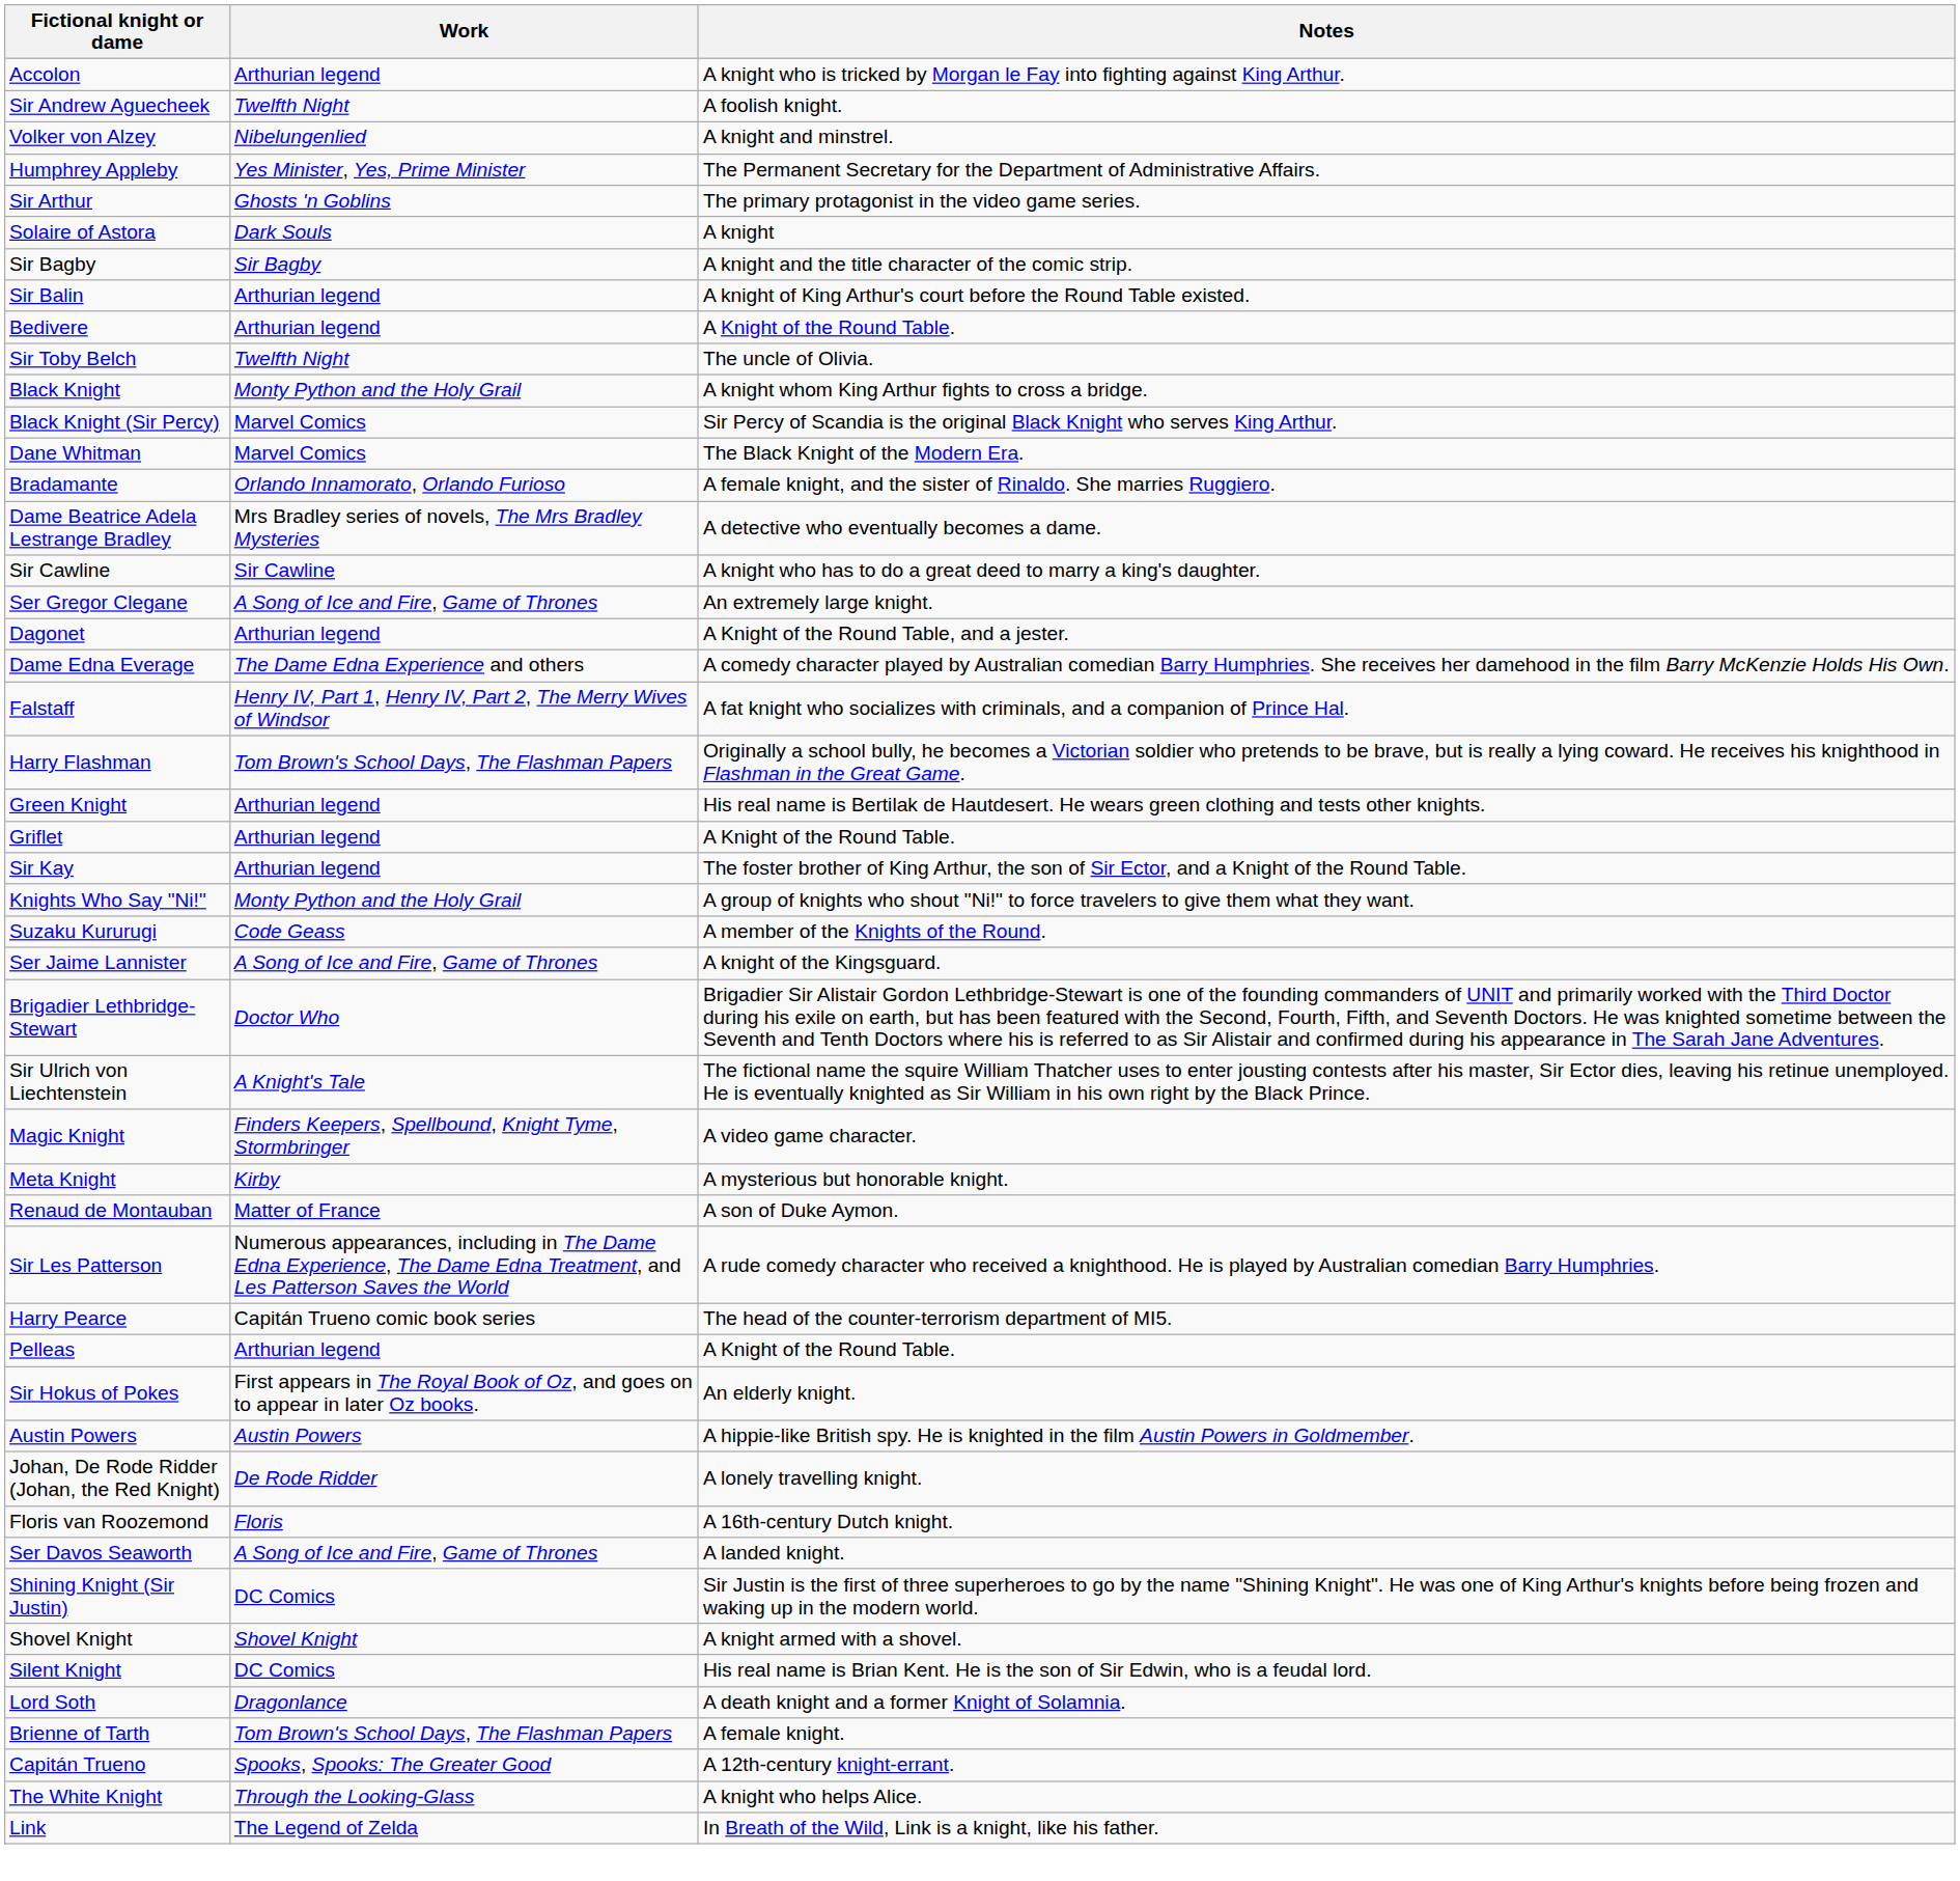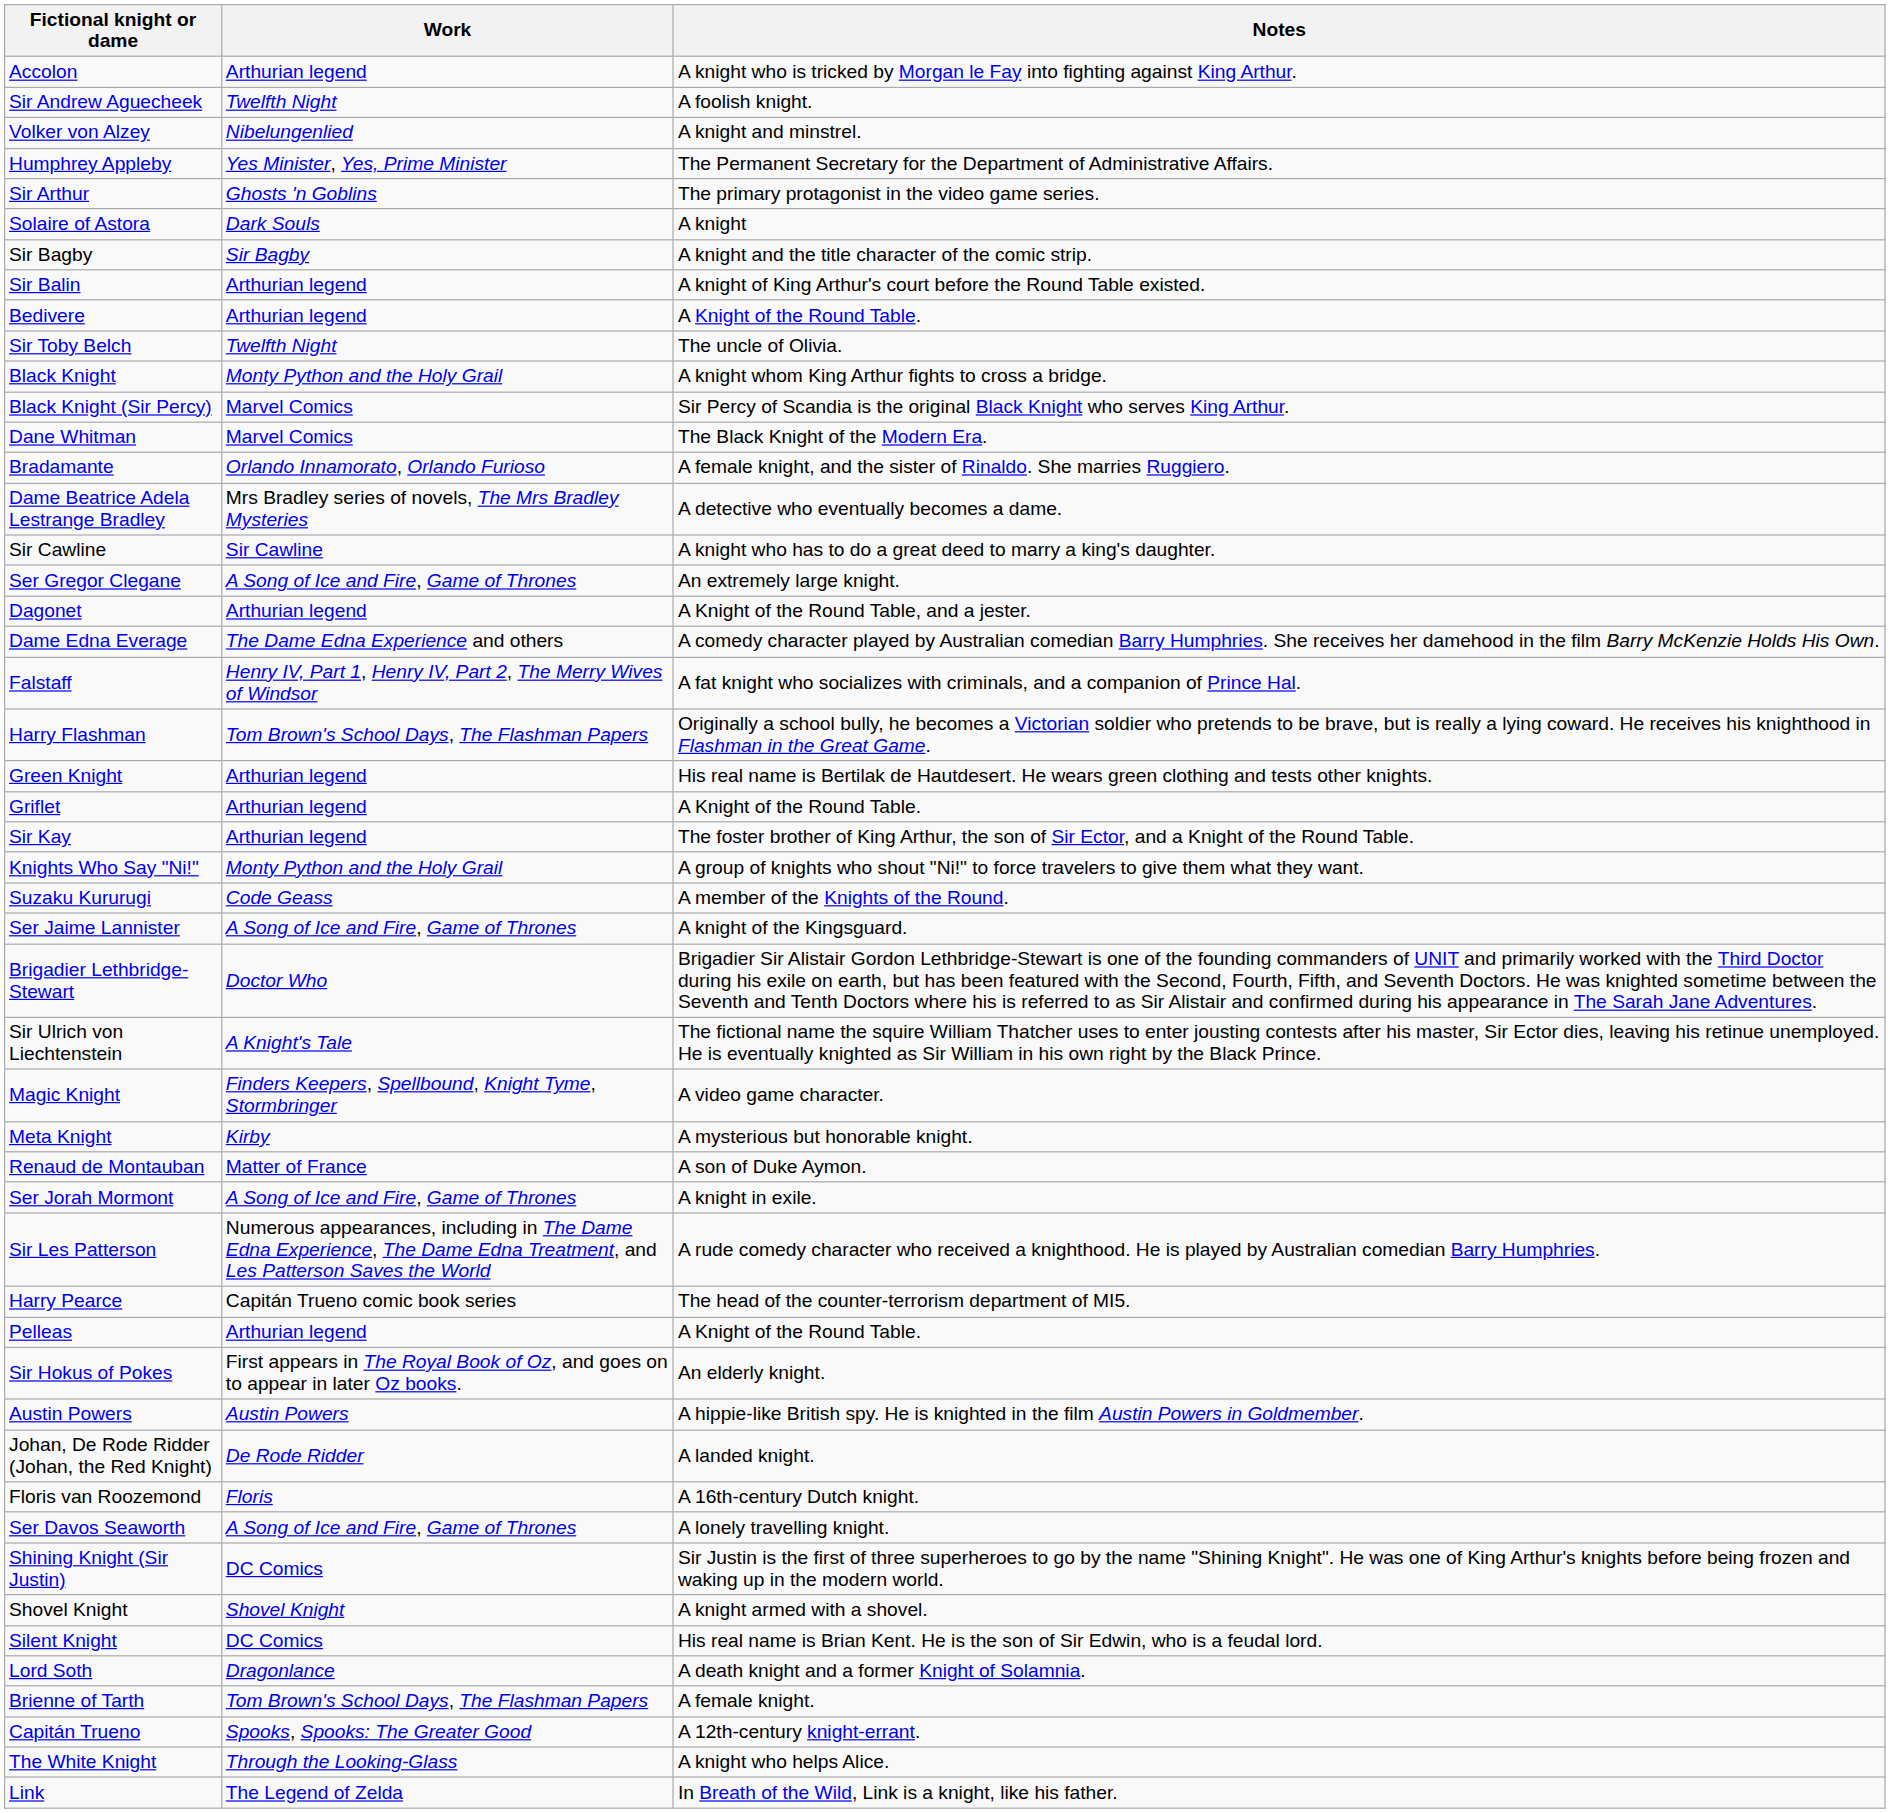+ row: Ser Jorah Mormont | A Song of Ice and Fire, Game of Thrones | A knight in exile.
Johan, De Rode Ridder (Johan, the Red Knight) | Notes: A lonely travelling knight. -> A landed knight.
Ser Davos Seaworth | Notes: A landed knight. -> A lonely travelling knight.
